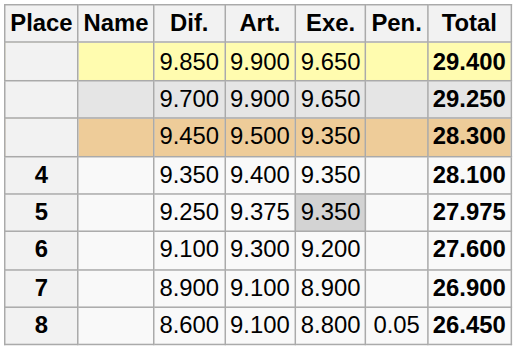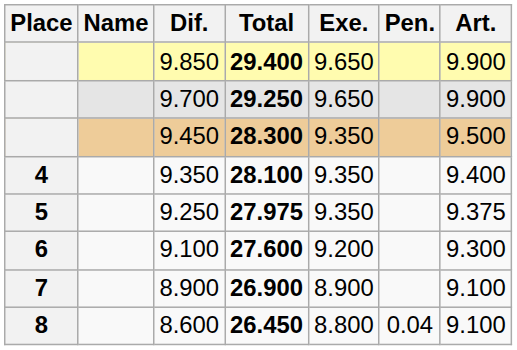columns swapped: Art. <-> Total
9.250 | Exe.: lightgrey background -> no background
8.600 | Pen.: 0.05 -> 0.04
